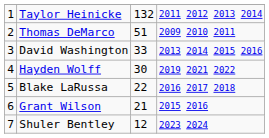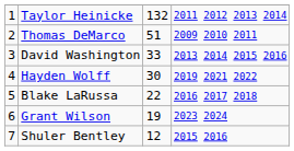Grant Wilson | column 3: 21 -> 19
Grant Wilson | column 4: 2015 2016 -> 2023 2024
Shuler Bentley | column 4: 2023 2024 -> 2015 2016
